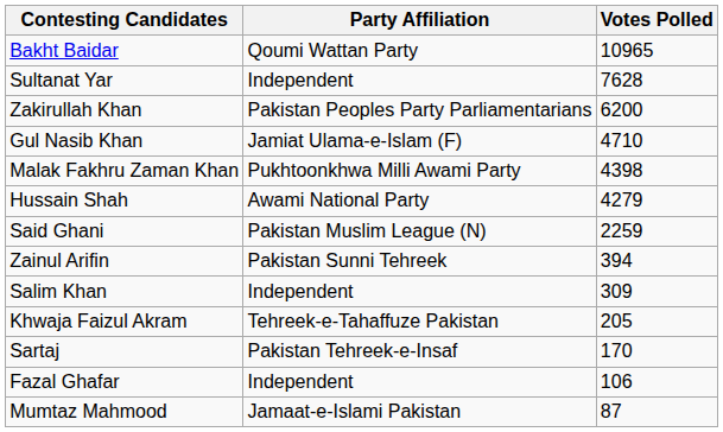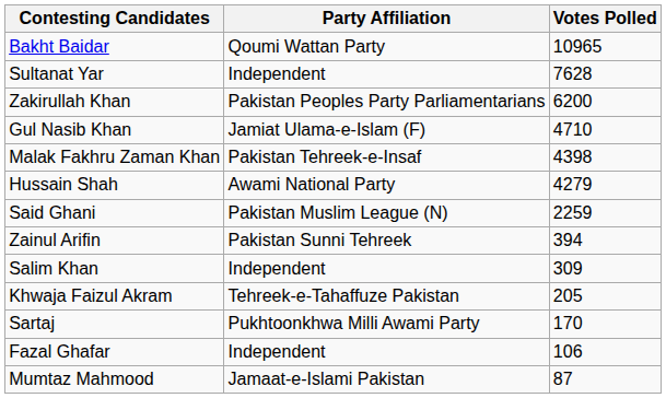Malak Fakhru Zaman Khan | Party Affiliation: Pukhtoonkhwa Milli Awami Party -> Pakistan Tehreek-e-Insaf
Sartaj | Party Affiliation: Pakistan Tehreek-e-Insaf -> Pukhtoonkhwa Milli Awami Party
